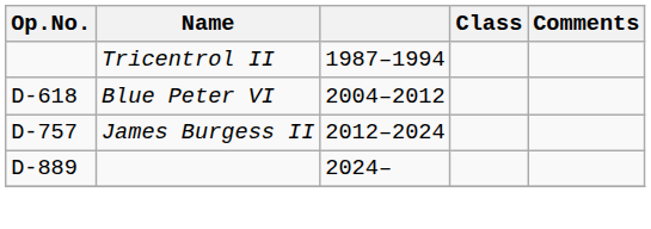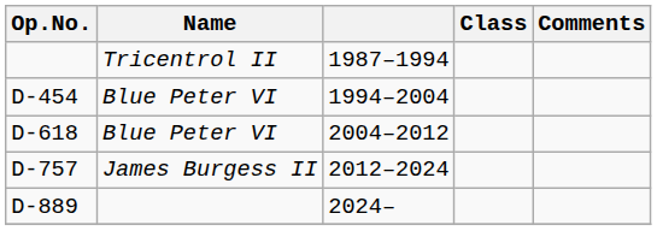+ row: D-454 | Blue Peter VI | 1994–2004
